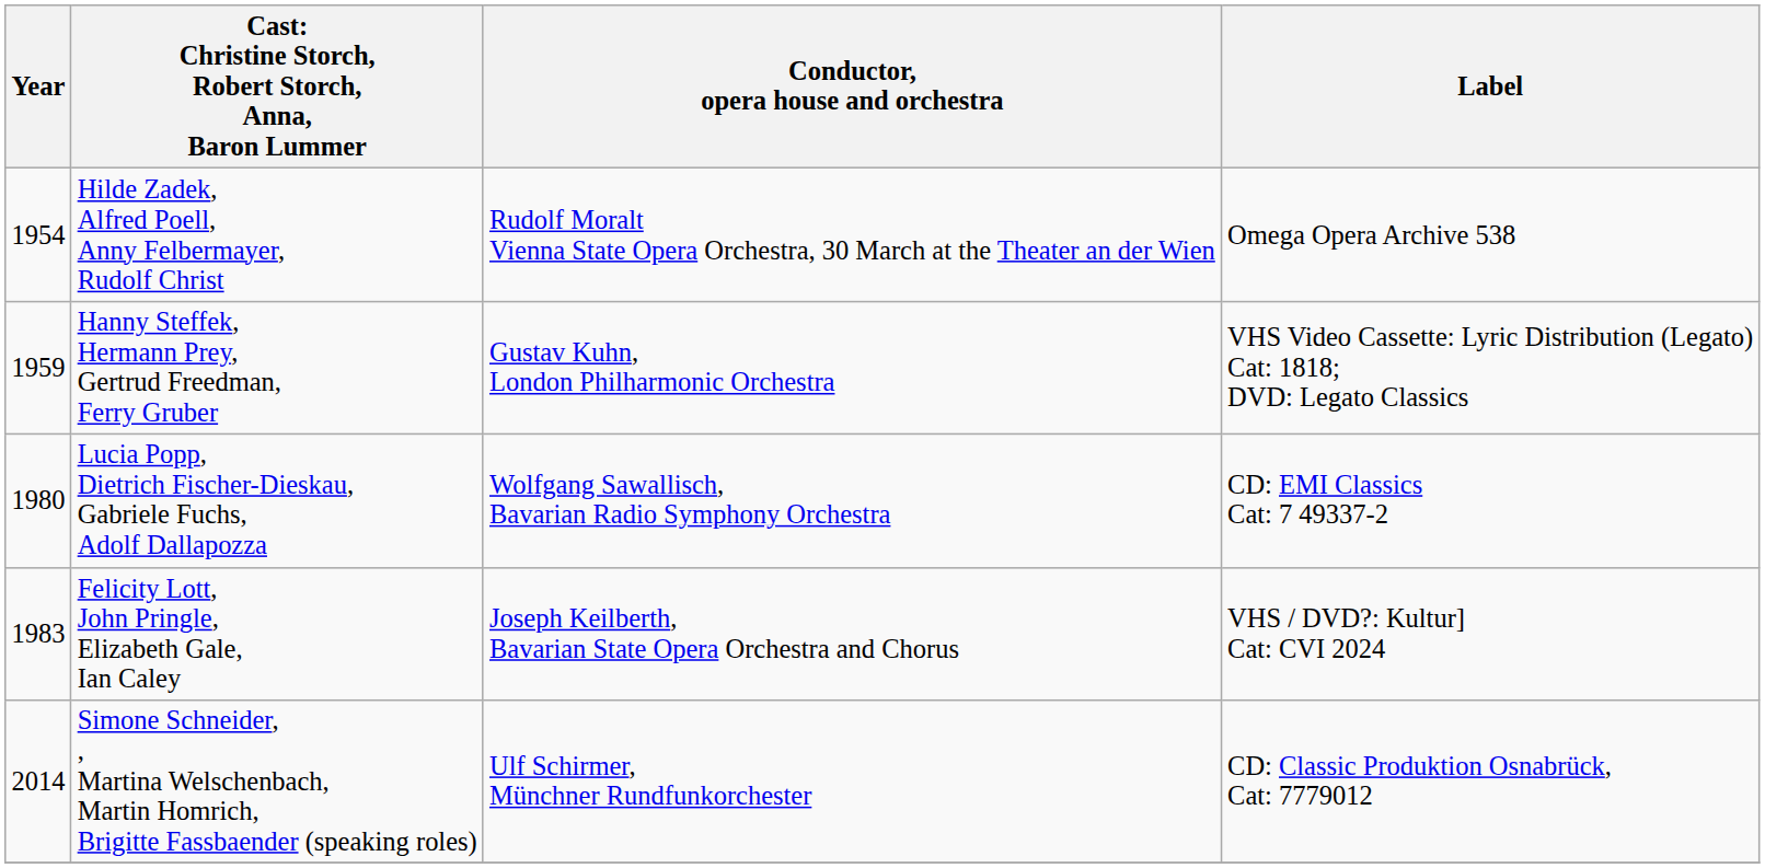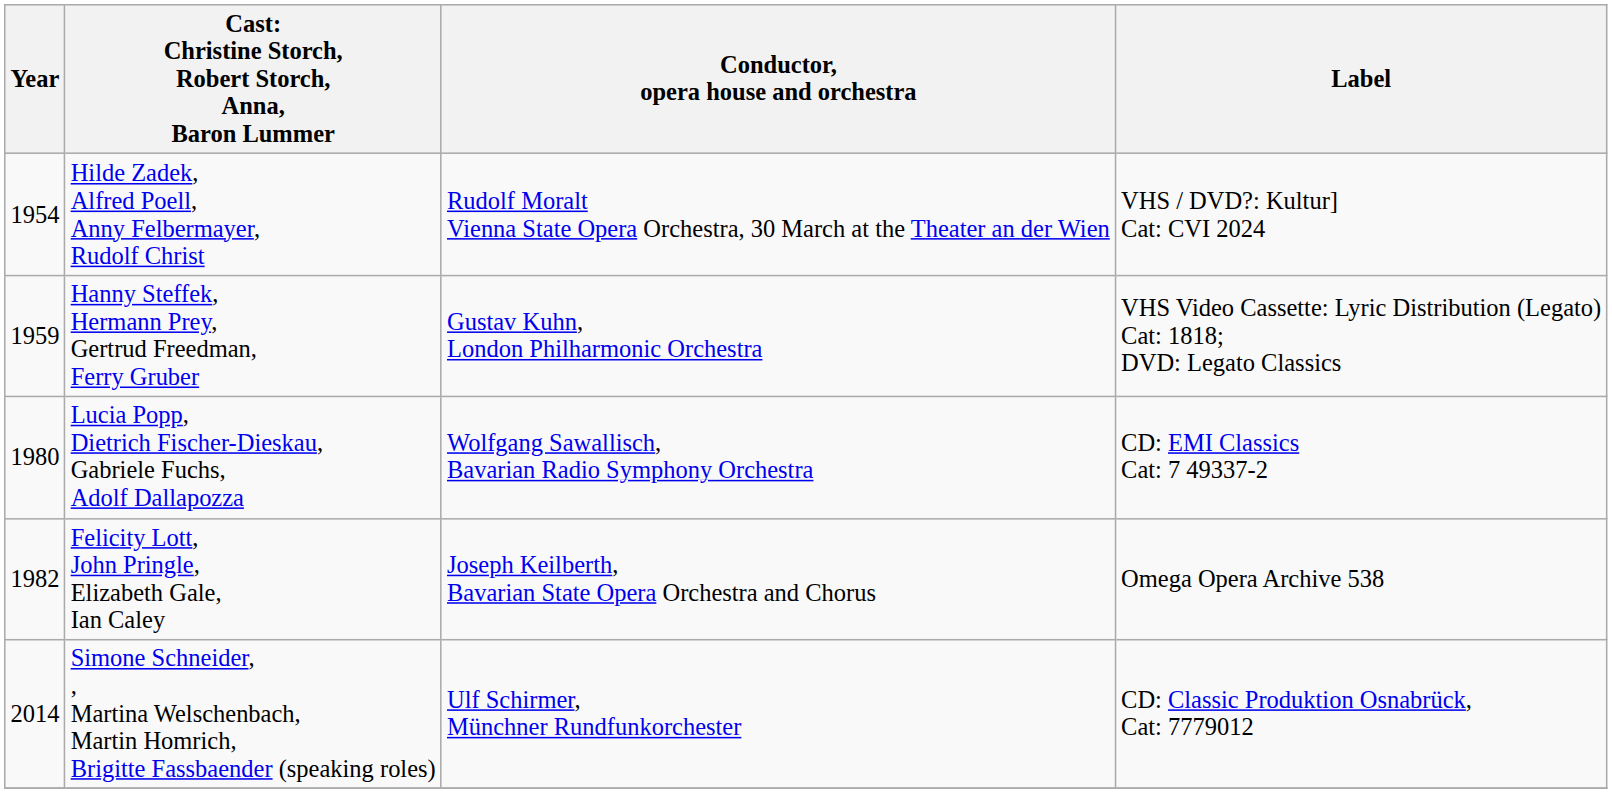Hilde Zadek, Alfred Poell, Anny Felbermayer, Rudolf Christ | Label: Omega Opera Archive 538 -> VHS / DVD?: Kultur] Cat: CVI 2024
Felicity Lott, John Pringle, Elizabeth Gale, Ian Caley | Year: 1983 -> 1982
Felicity Lott, John Pringle, Elizabeth Gale, Ian Caley | Label: VHS / DVD?: Kultur] Cat: CVI 2024 -> Omega Opera Archive 538
